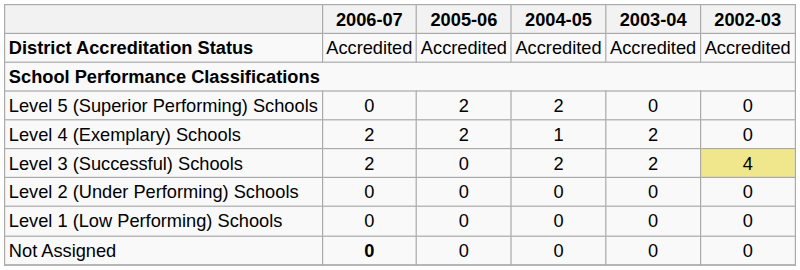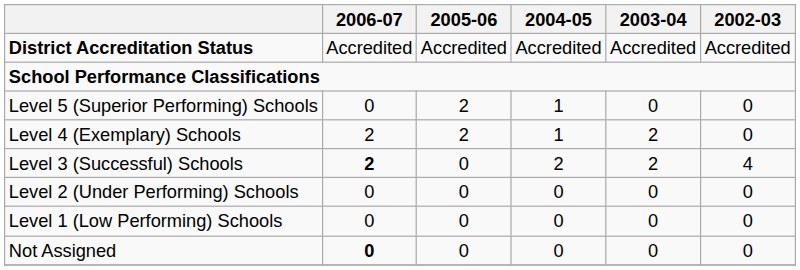Level 5 (Superior Performing) Schools | 2004-05: 2 -> 1
Level 3 (Successful) Schools | 2006-07: normal -> bold
Level 3 (Successful) Schools | 2002-03: khaki background -> no background
